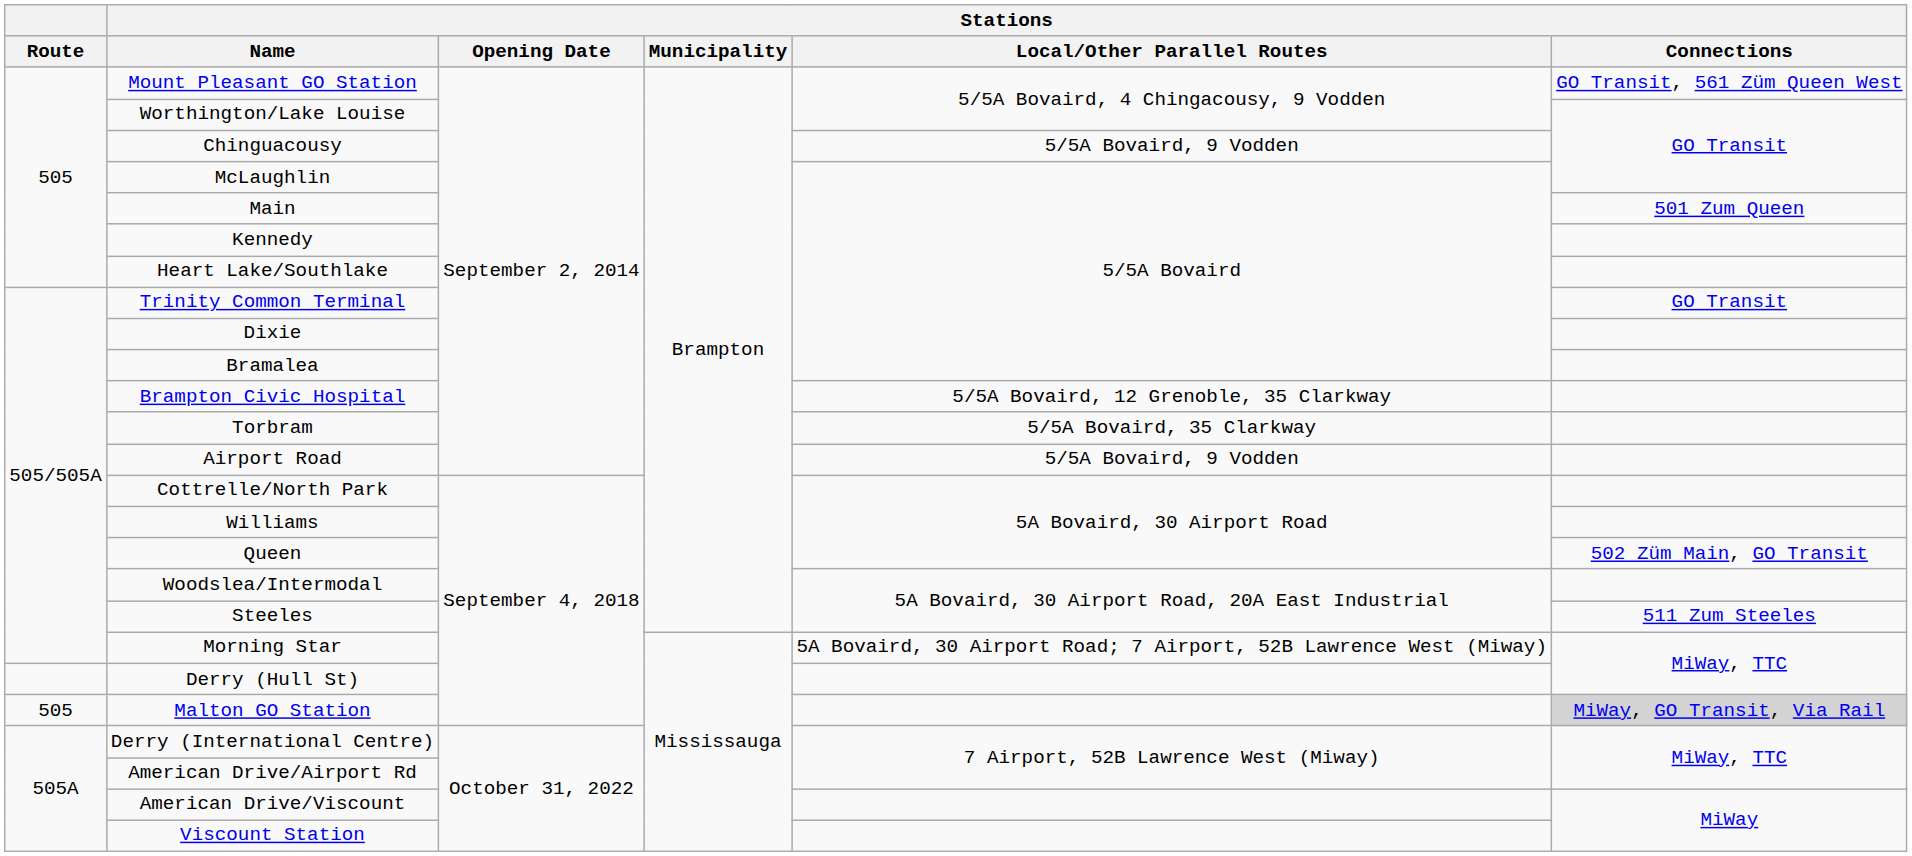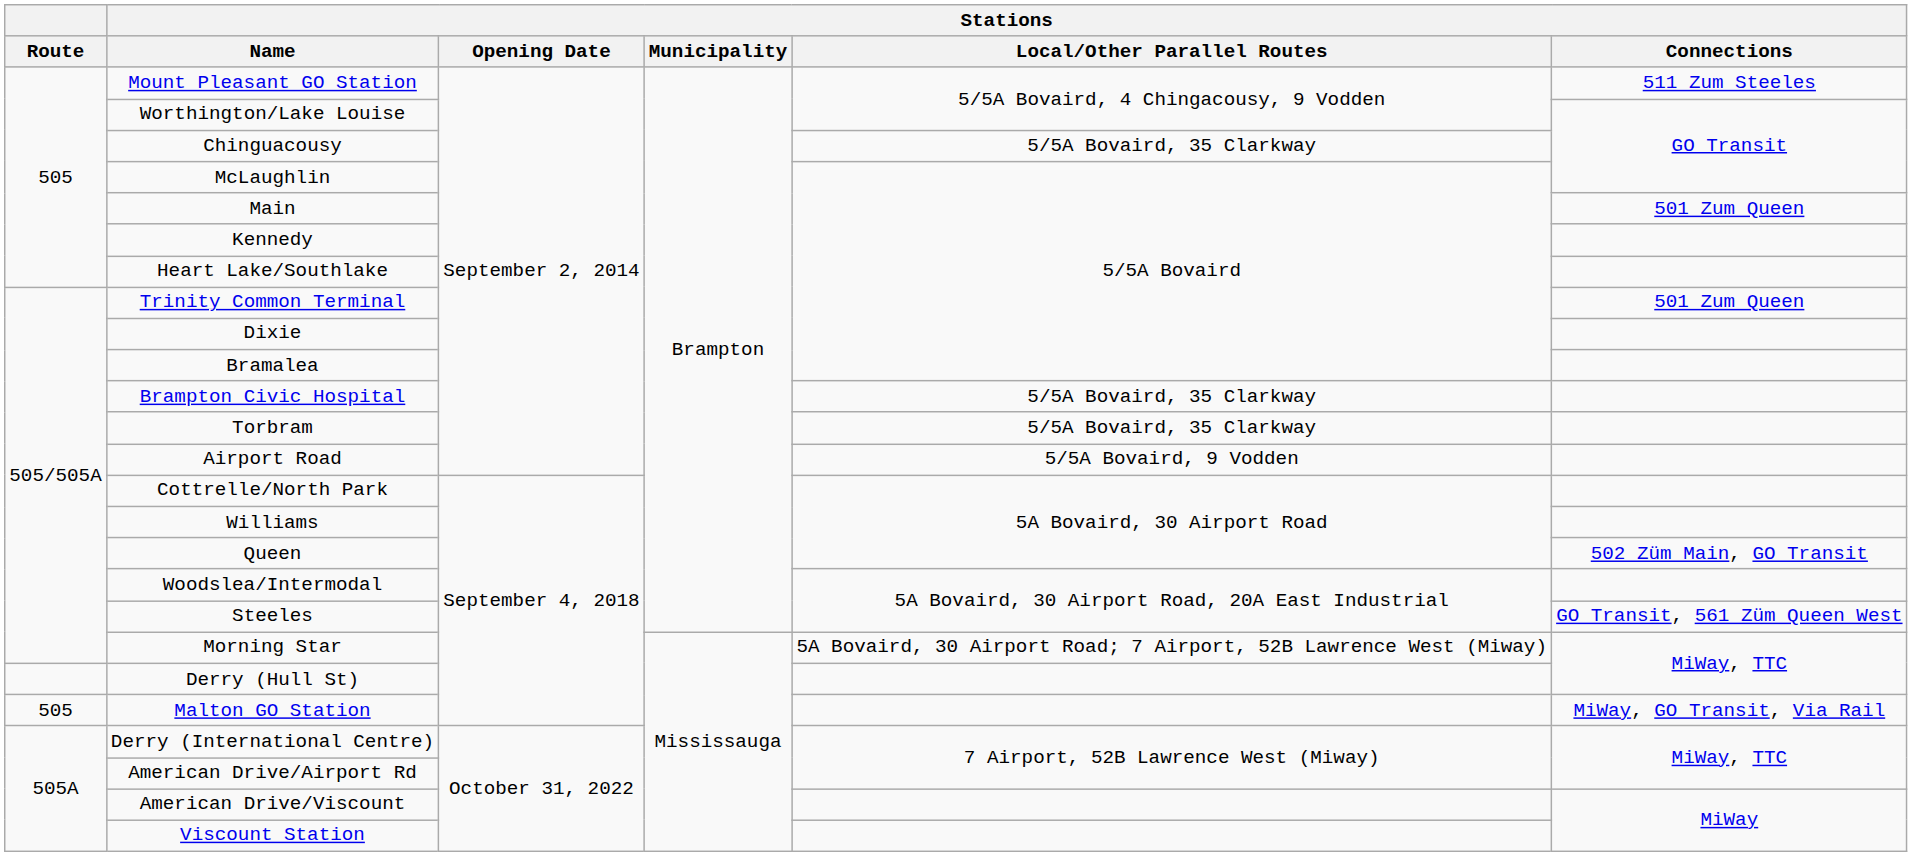Mount Pleasant GO Station | Stations / Connections: GO Transit, 561 Züm Queen West -> 511 Zum Steeles
Chinguacousy | Stations / Local/Other Parallel Routes: 5/5A Bovaird, 9 Vodden -> 5/5A Bovaird, 35 Clarkway
Trinity Common Terminal | Stations / Connections: GO Transit -> 501 Zum Queen
Brampton Civic Hospital | Stations / Local/Other Parallel Routes: 5/5A Bovaird, 12 Grenoble, 35 Clarkway -> 5/5A Bovaird, 35 Clarkway
Steeles | Stations / Connections: 511 Zum Steeles -> GO Transit, 561 Züm Queen West
Malton GO Station | Stations / Connections: lightgrey background -> no background
